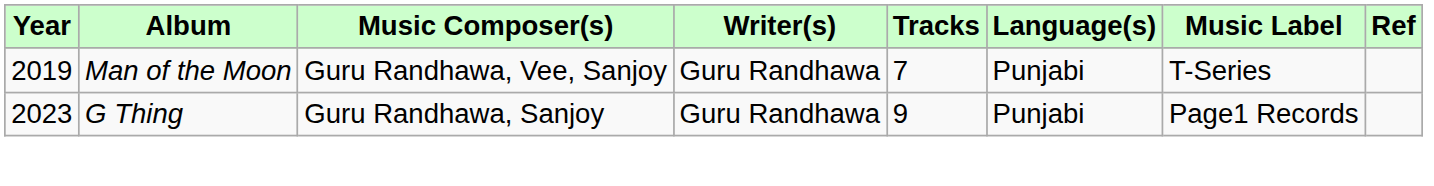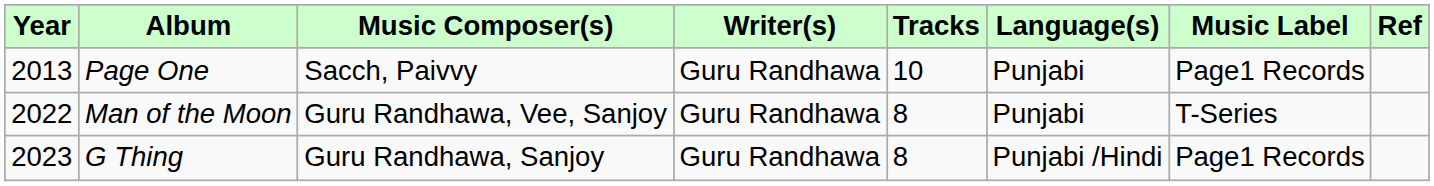+ row: 2013 | Page One | Sacch, Paivvy | Guru Randhawa | 10 | Punjabi | Page1 Records
Man of the Moon | Year: 2019 -> 2022
Man of the Moon | Tracks: 7 -> 8
G Thing | Tracks: 9 -> 8
G Thing | Language(s): Punjabi -> Punjabi /Hindi
